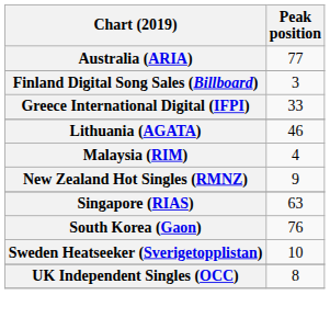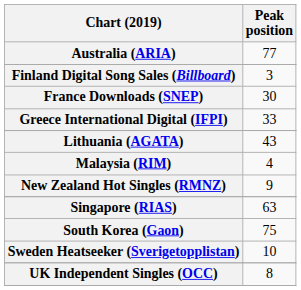+ row: France Downloads (SNEP) | 30
Lithuania (AGATA) | Peak position: 46 -> 43
South Korea (Gaon) | Peak position: 76 -> 75
